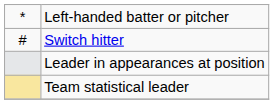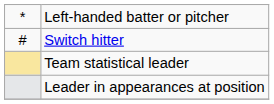rows swapped: Team statistical leader <-> Leader in appearances at position
